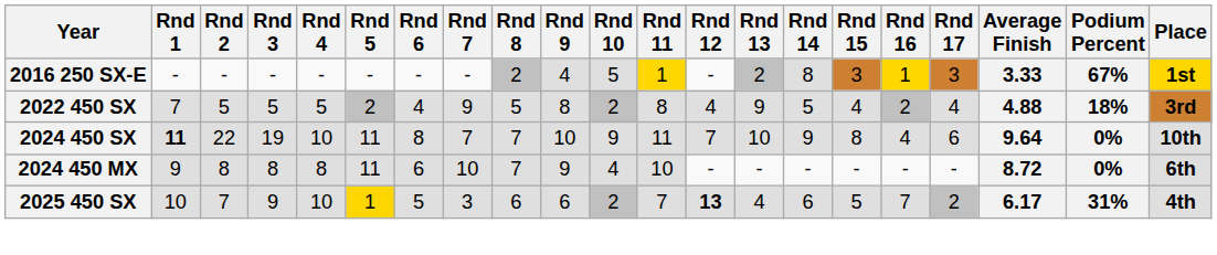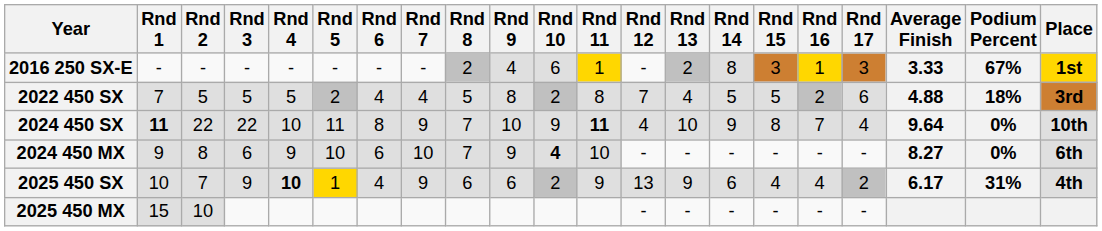2016 250 SX-E | Rnd 10: 5 -> 6
2022 450 SX | Rnd 7: 9 -> 4
2022 450 SX | Rnd 12: 4 -> 7
2022 450 SX | Rnd 13: 9 -> 4
2022 450 SX | Rnd 15: 4 -> 5
2022 450 SX | Rnd 17: 4 -> 6
2024 450 SX | Rnd 3: 19 -> 22
2024 450 SX | Rnd 7: 7 -> 9
2024 450 SX | Rnd 11: normal -> bold
2024 450 SX | Rnd 12: 7 -> 4
2024 450 SX | Rnd 16: 4 -> 7
2024 450 SX | Rnd 17: 6 -> 4
2024 450 MX | Rnd 3: 8 -> 6
2024 450 MX | Rnd 4: 8 -> 9
2024 450 MX | Rnd 5: 11 -> 10
2024 450 MX | Rnd 10: normal -> bold
2024 450 MX | Average Finish: 8.72 -> 8.27
2025 450 SX | Rnd 4: normal -> bold
2025 450 SX | Rnd 6: 5 -> 4
2025 450 SX | Rnd 7: 3 -> 9
2025 450 SX | Rnd 11: 7 -> 9
2025 450 SX | Rnd 12: bold -> normal
2025 450 SX | Rnd 13: 4 -> 9
2025 450 SX | Rnd 15: 5 -> 4
2025 450 SX | Rnd 16: 7 -> 4
+ row: 2025 450 MX | 15 | 10 | - | - | - | - | - | -
